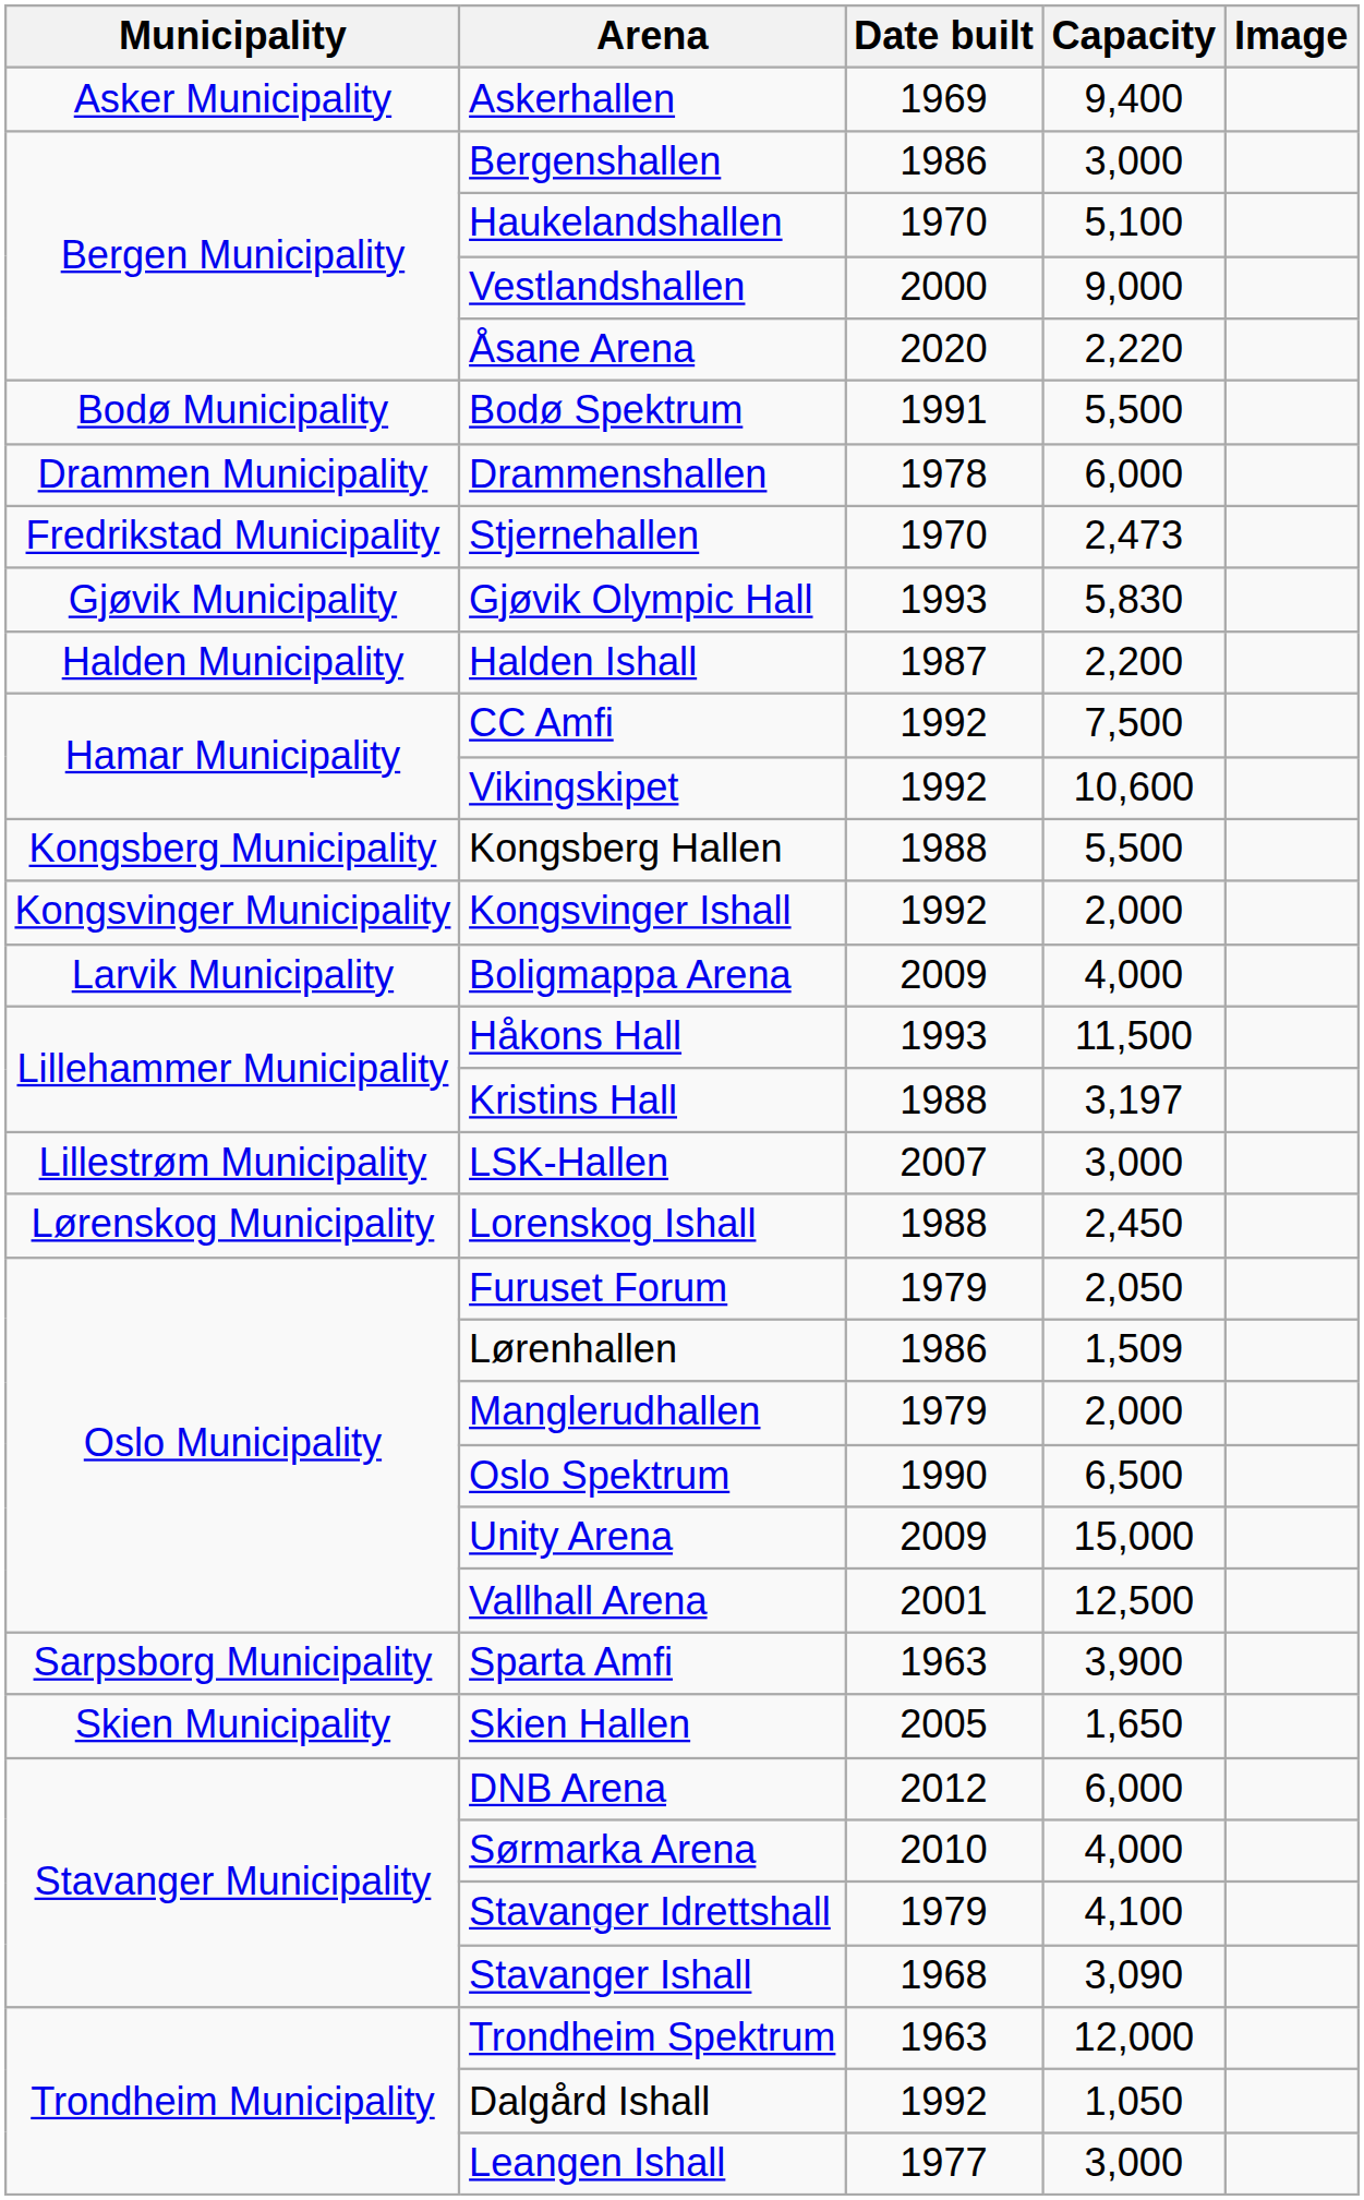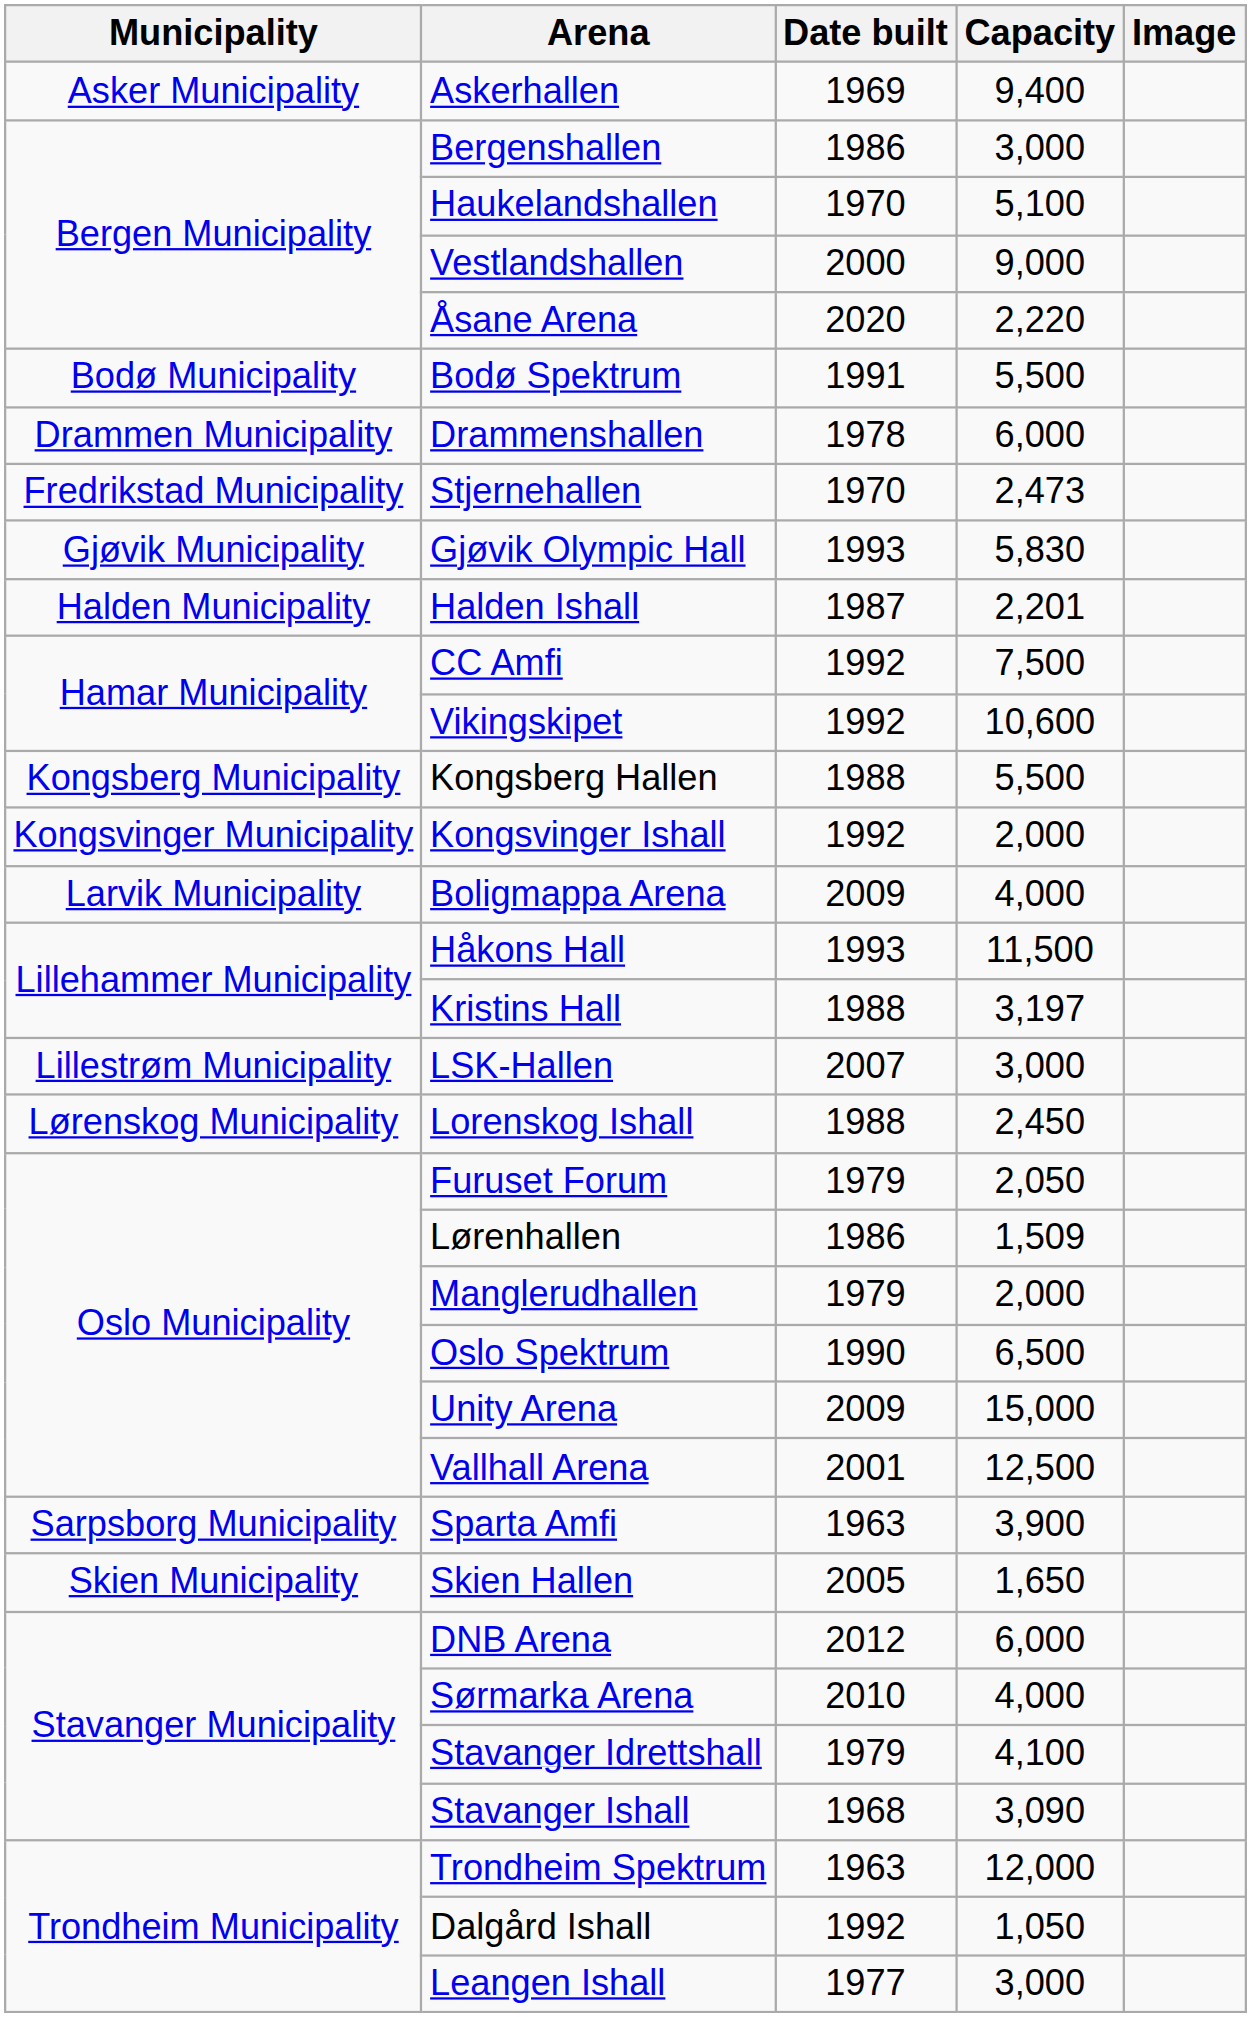Halden Ishall | Capacity: 2,200 -> 2,201
